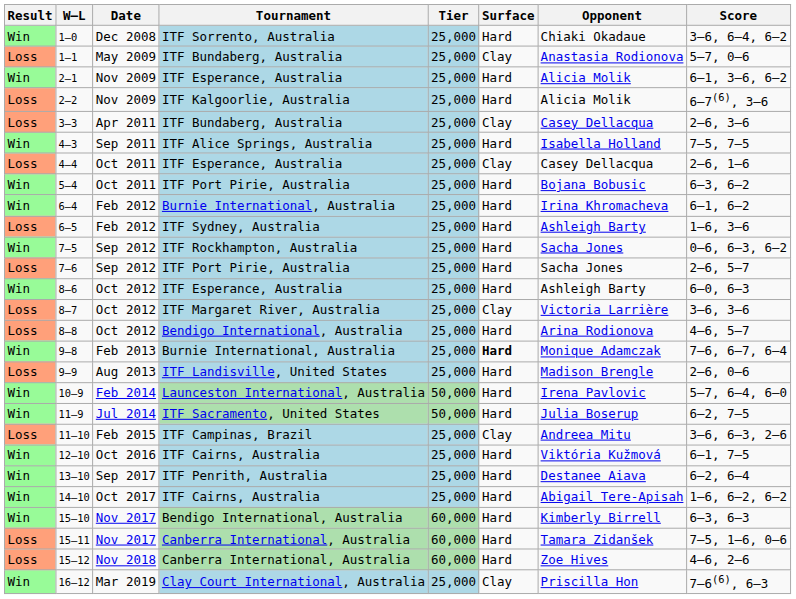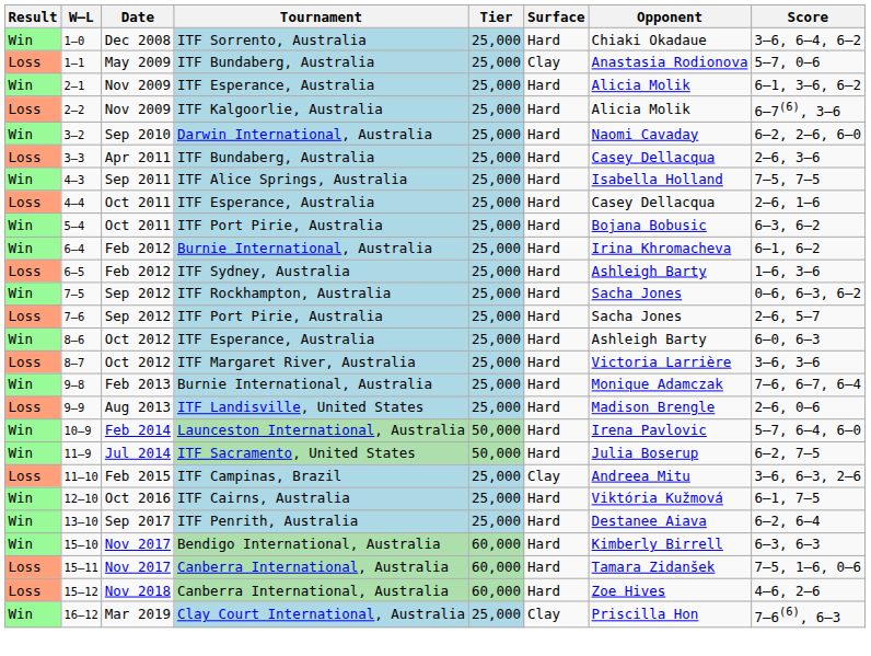+ row: Win | 3–2 | Sep 2010 | Darwin International, Australia | 25,000 | Hard | Naomi Cavaday | 6–2, 2–6, 6–0
3–3 | Surface: Clay -> Hard
4–4 | Surface: Clay -> Hard
8–7 | Surface: Clay -> Hard
- row: Loss | 8–8 | Oct 2012 | Bendigo International, Australia | 25,000 | Hard | Arina Rodionova | 4–6, 5–7
9–8 | Surface: bold -> normal
- row: Win | 14–10 | Oct 2017 | ITF Cairns, Australia | 25,000 | Hard | Abigail Tere-Apisah | 1–6, 6–2, 6–2
